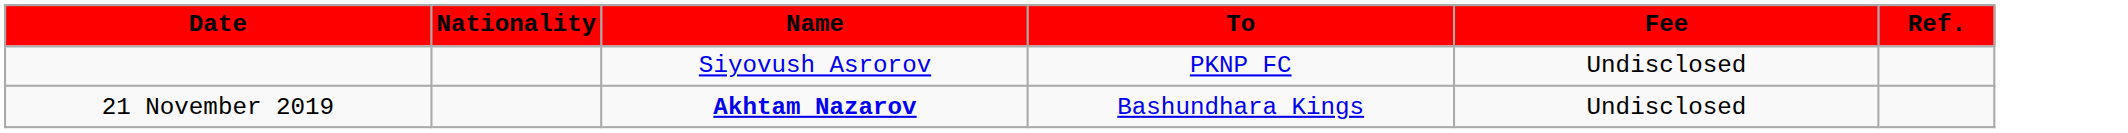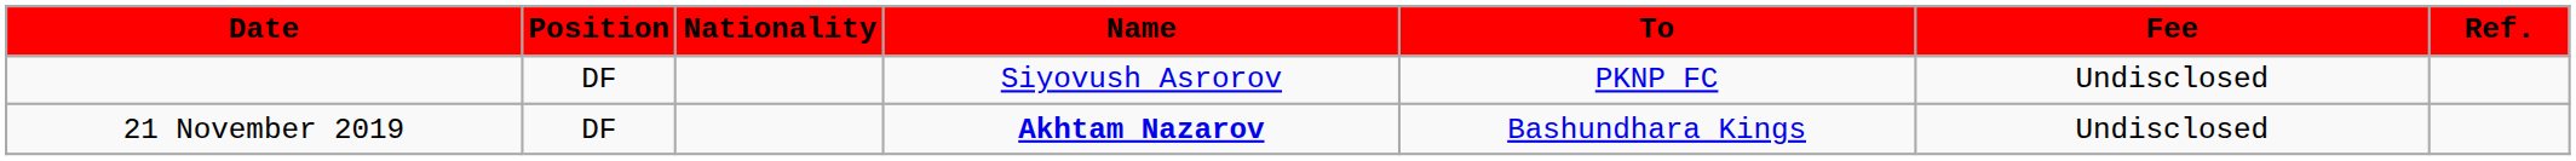+ column: Position | DF | DF
